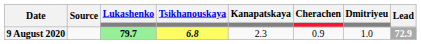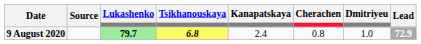9 August 2020 | Kanapatskaya: 2.3 -> 2.4
9 August 2020 | Cherachen: 0.9 -> 0.8
